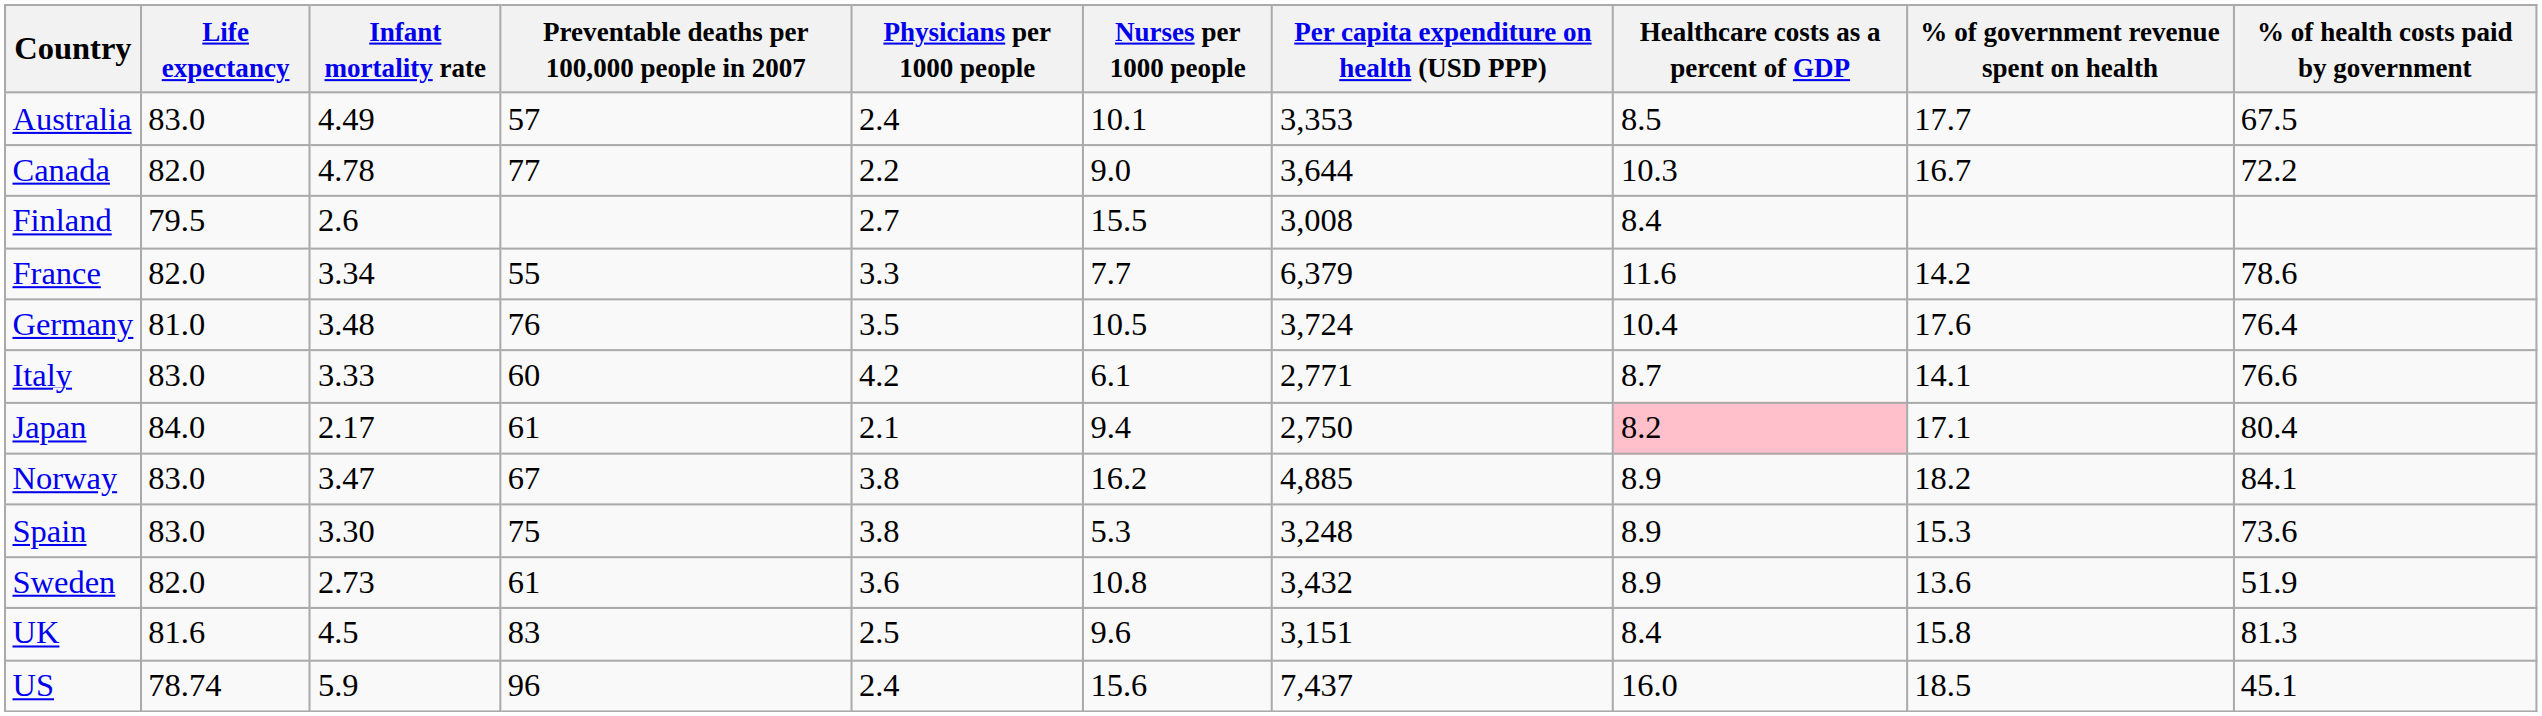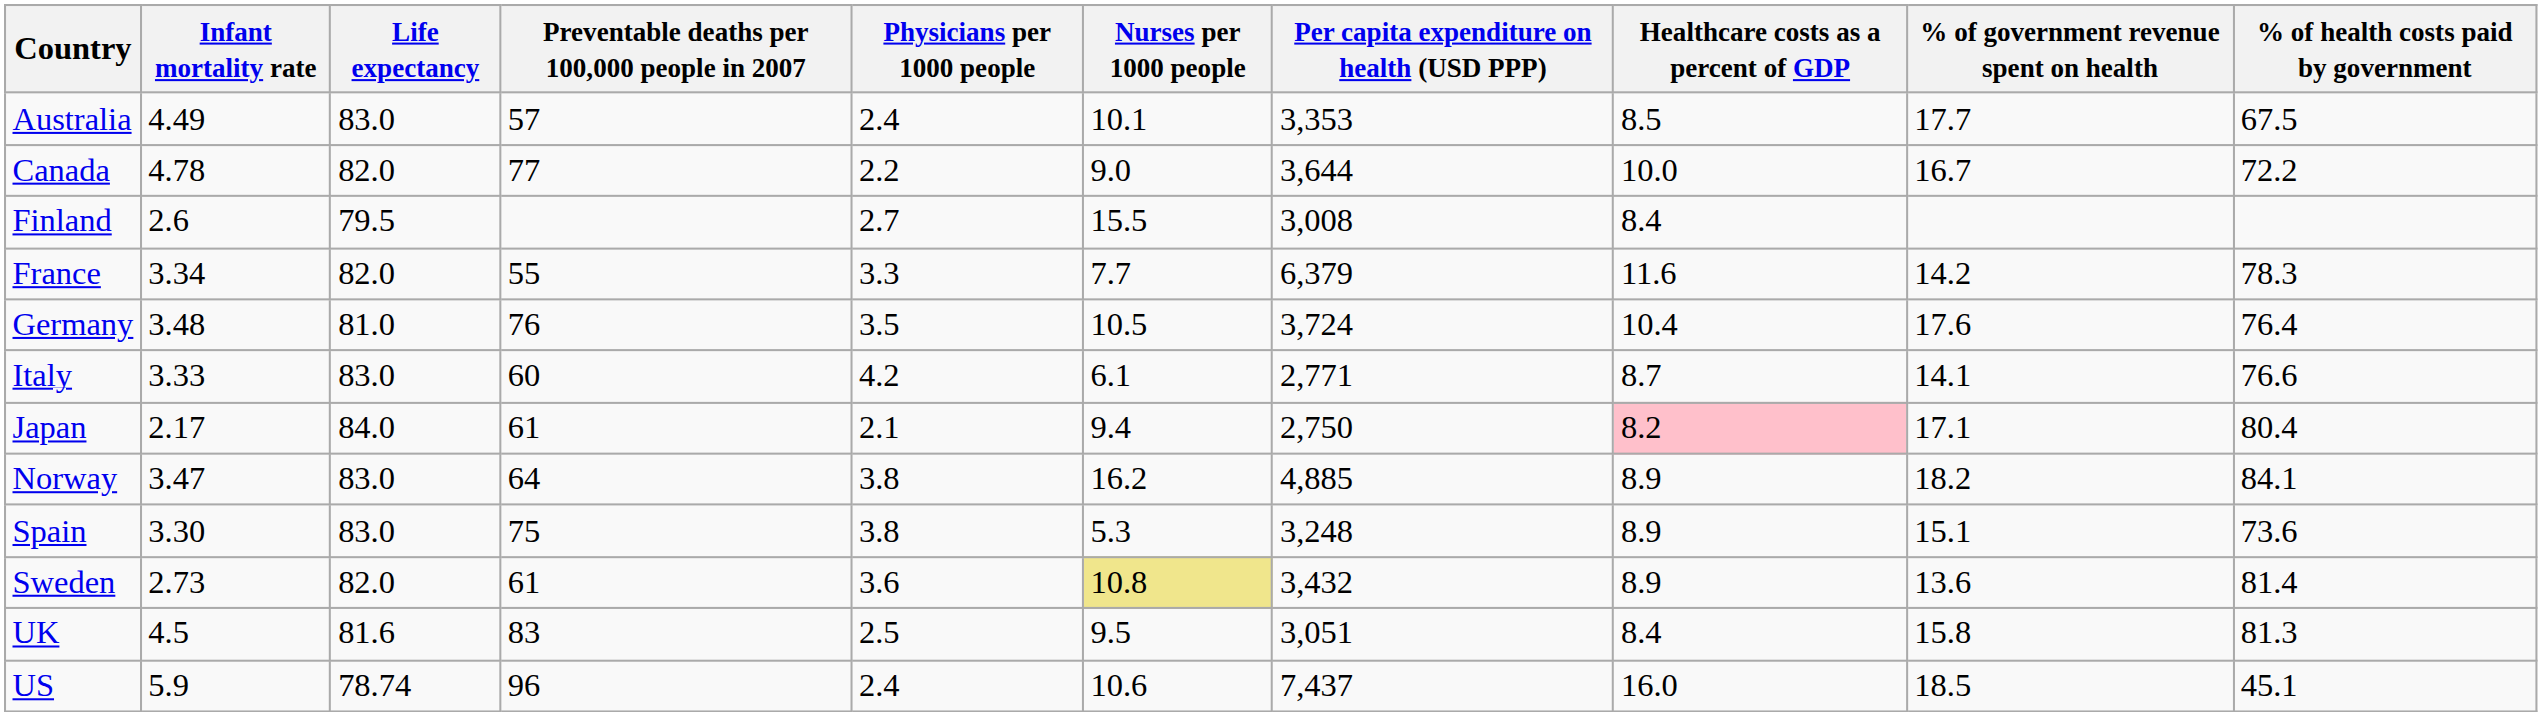columns swapped: Life expectancy <-> Infant mortality rate
Canada | Healthcare costs as a percent of GDP: 10.3 -> 10.0
France | % of health costs paid by government: 78.6 -> 78.3
Norway | Preventable deaths per 100,000 people in 2007: 67 -> 64
Spain | % of government revenue spent on health: 15.3 -> 15.1
Sweden | Nurses per 1000 people: no background -> khaki background
Sweden | % of health costs paid by government: 51.9 -> 81.4
UK | Nurses per 1000 people: 9.6 -> 9.5
UK | Per capita expenditure on health (USD PPP): 3,151 -> 3,051
US | Nurses per 1000 people: 15.6 -> 10.6
